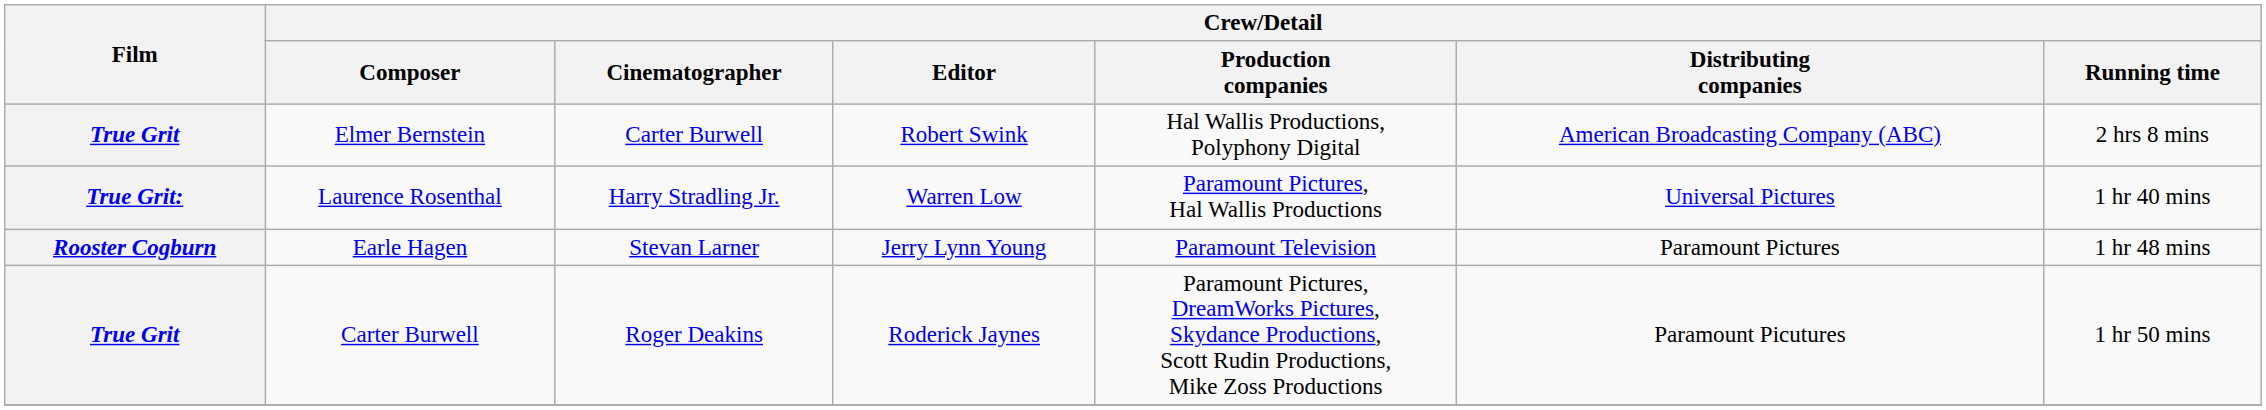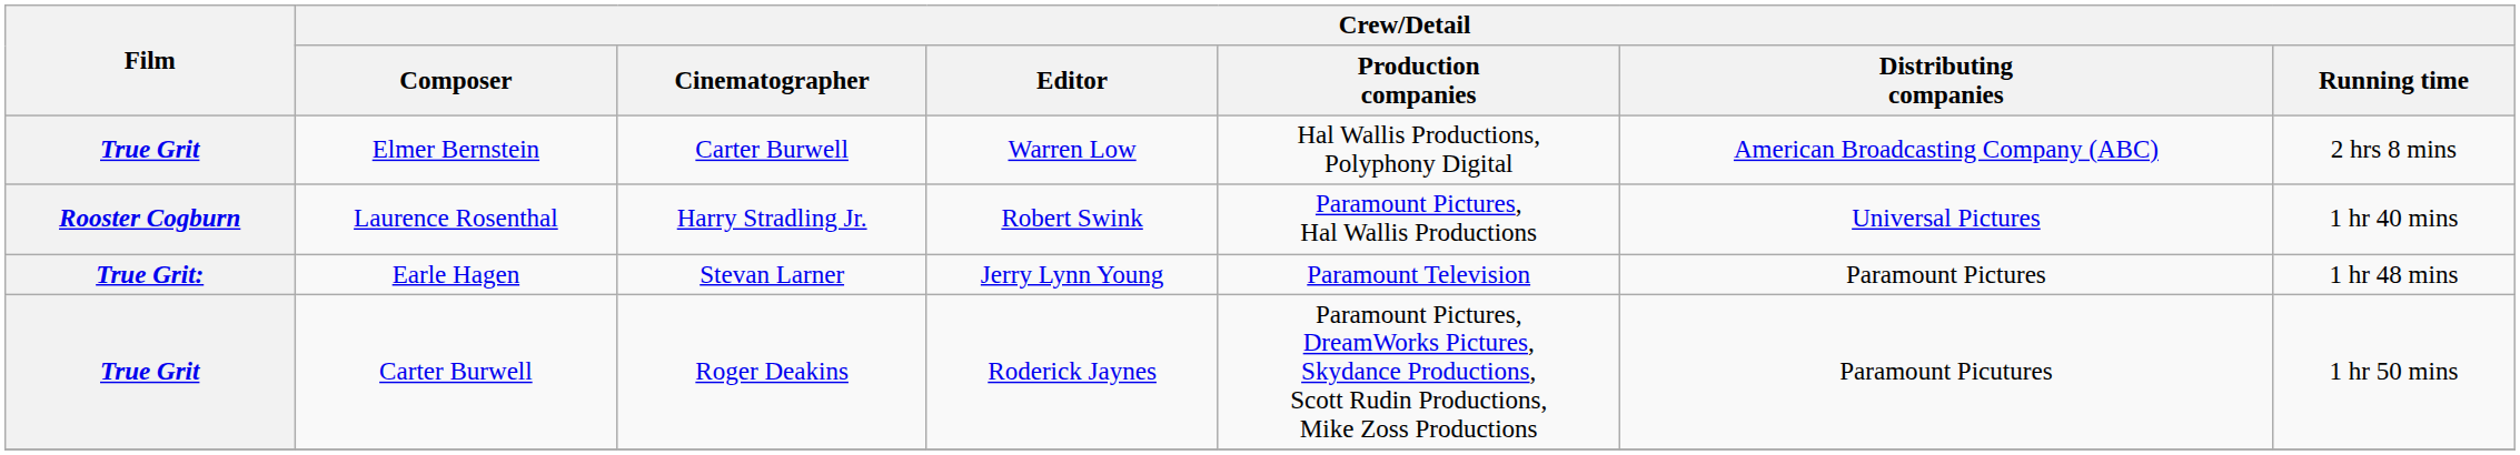Elmer Bernstein | Crew/Detail / Editor: Robert Swink -> Warren Low
Laurence Rosenthal | Film: True Grit: -> Rooster Cogburn
Laurence Rosenthal | Crew/Detail / Editor: Warren Low -> Robert Swink
Earle Hagen | Film: Rooster Cogburn -> True Grit:
